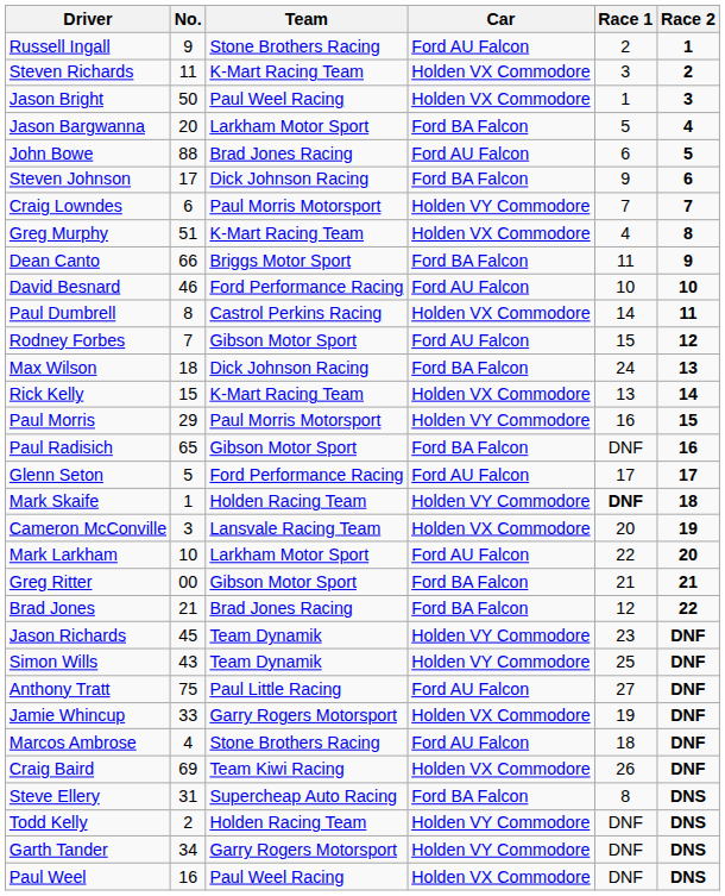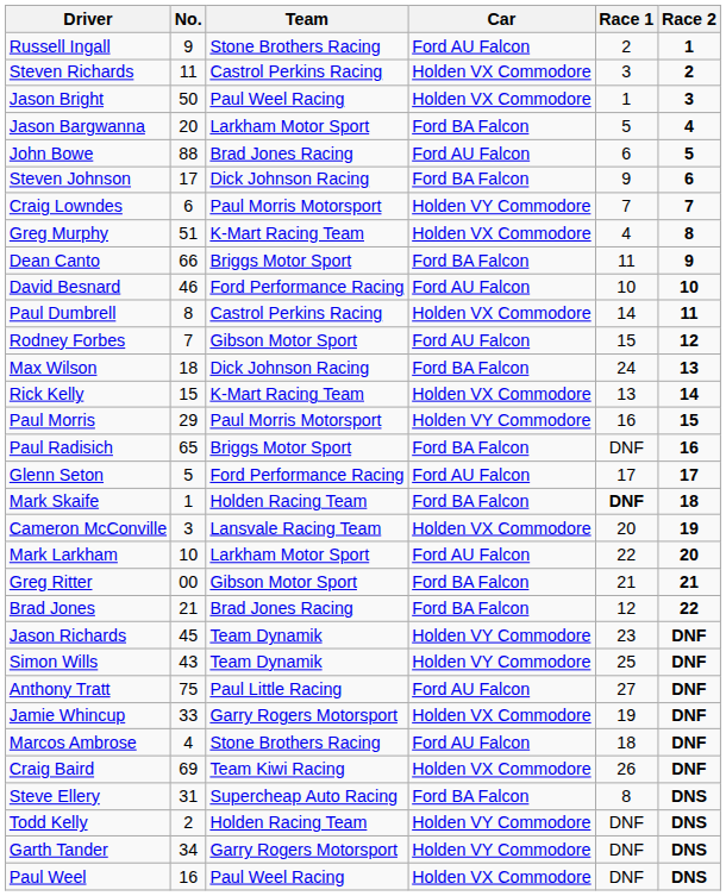Steven Richards | Team: K-Mart Racing Team -> Castrol Perkins Racing
Paul Radisich | Team: Gibson Motor Sport -> Briggs Motor Sport
Mark Skaife | Car: Holden VY Commodore -> Ford BA Falcon
